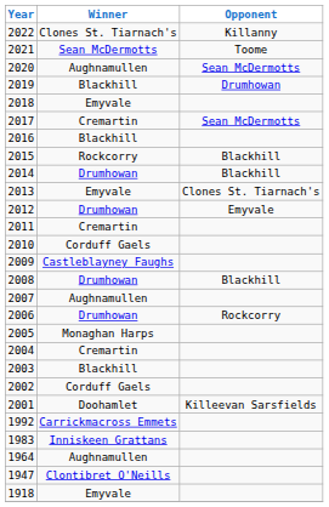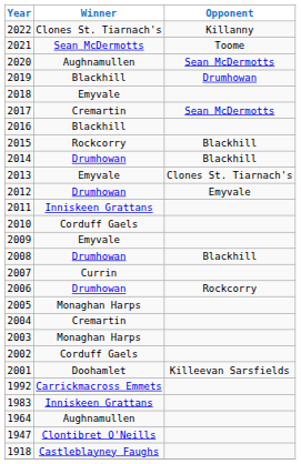2011 | Winner: Cremartin -> Inniskeen Grattans
2009 | Winner: Castleblayney Faughs -> Emyvale
2007 | Winner: Aughnamullen -> Currin
2003 | Winner: Blackhill -> Monaghan Harps
1918 | Winner: Emyvale -> Castleblayney Faughs
